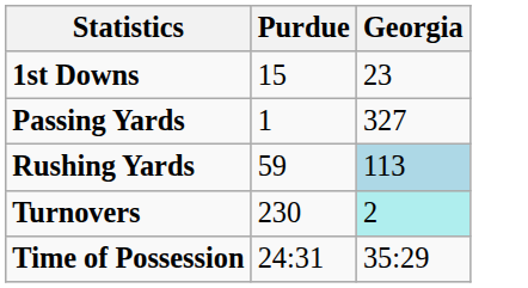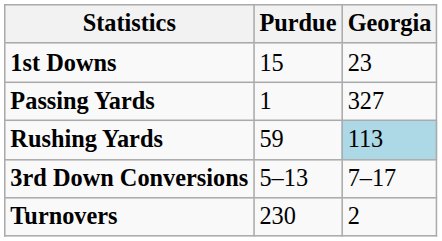+ row: 3rd Down Conversions | 5–13 | 7–17
Turnovers | Georgia: paleturquoise background -> no background
- row: Time of Possession | 24:31 | 35:29
